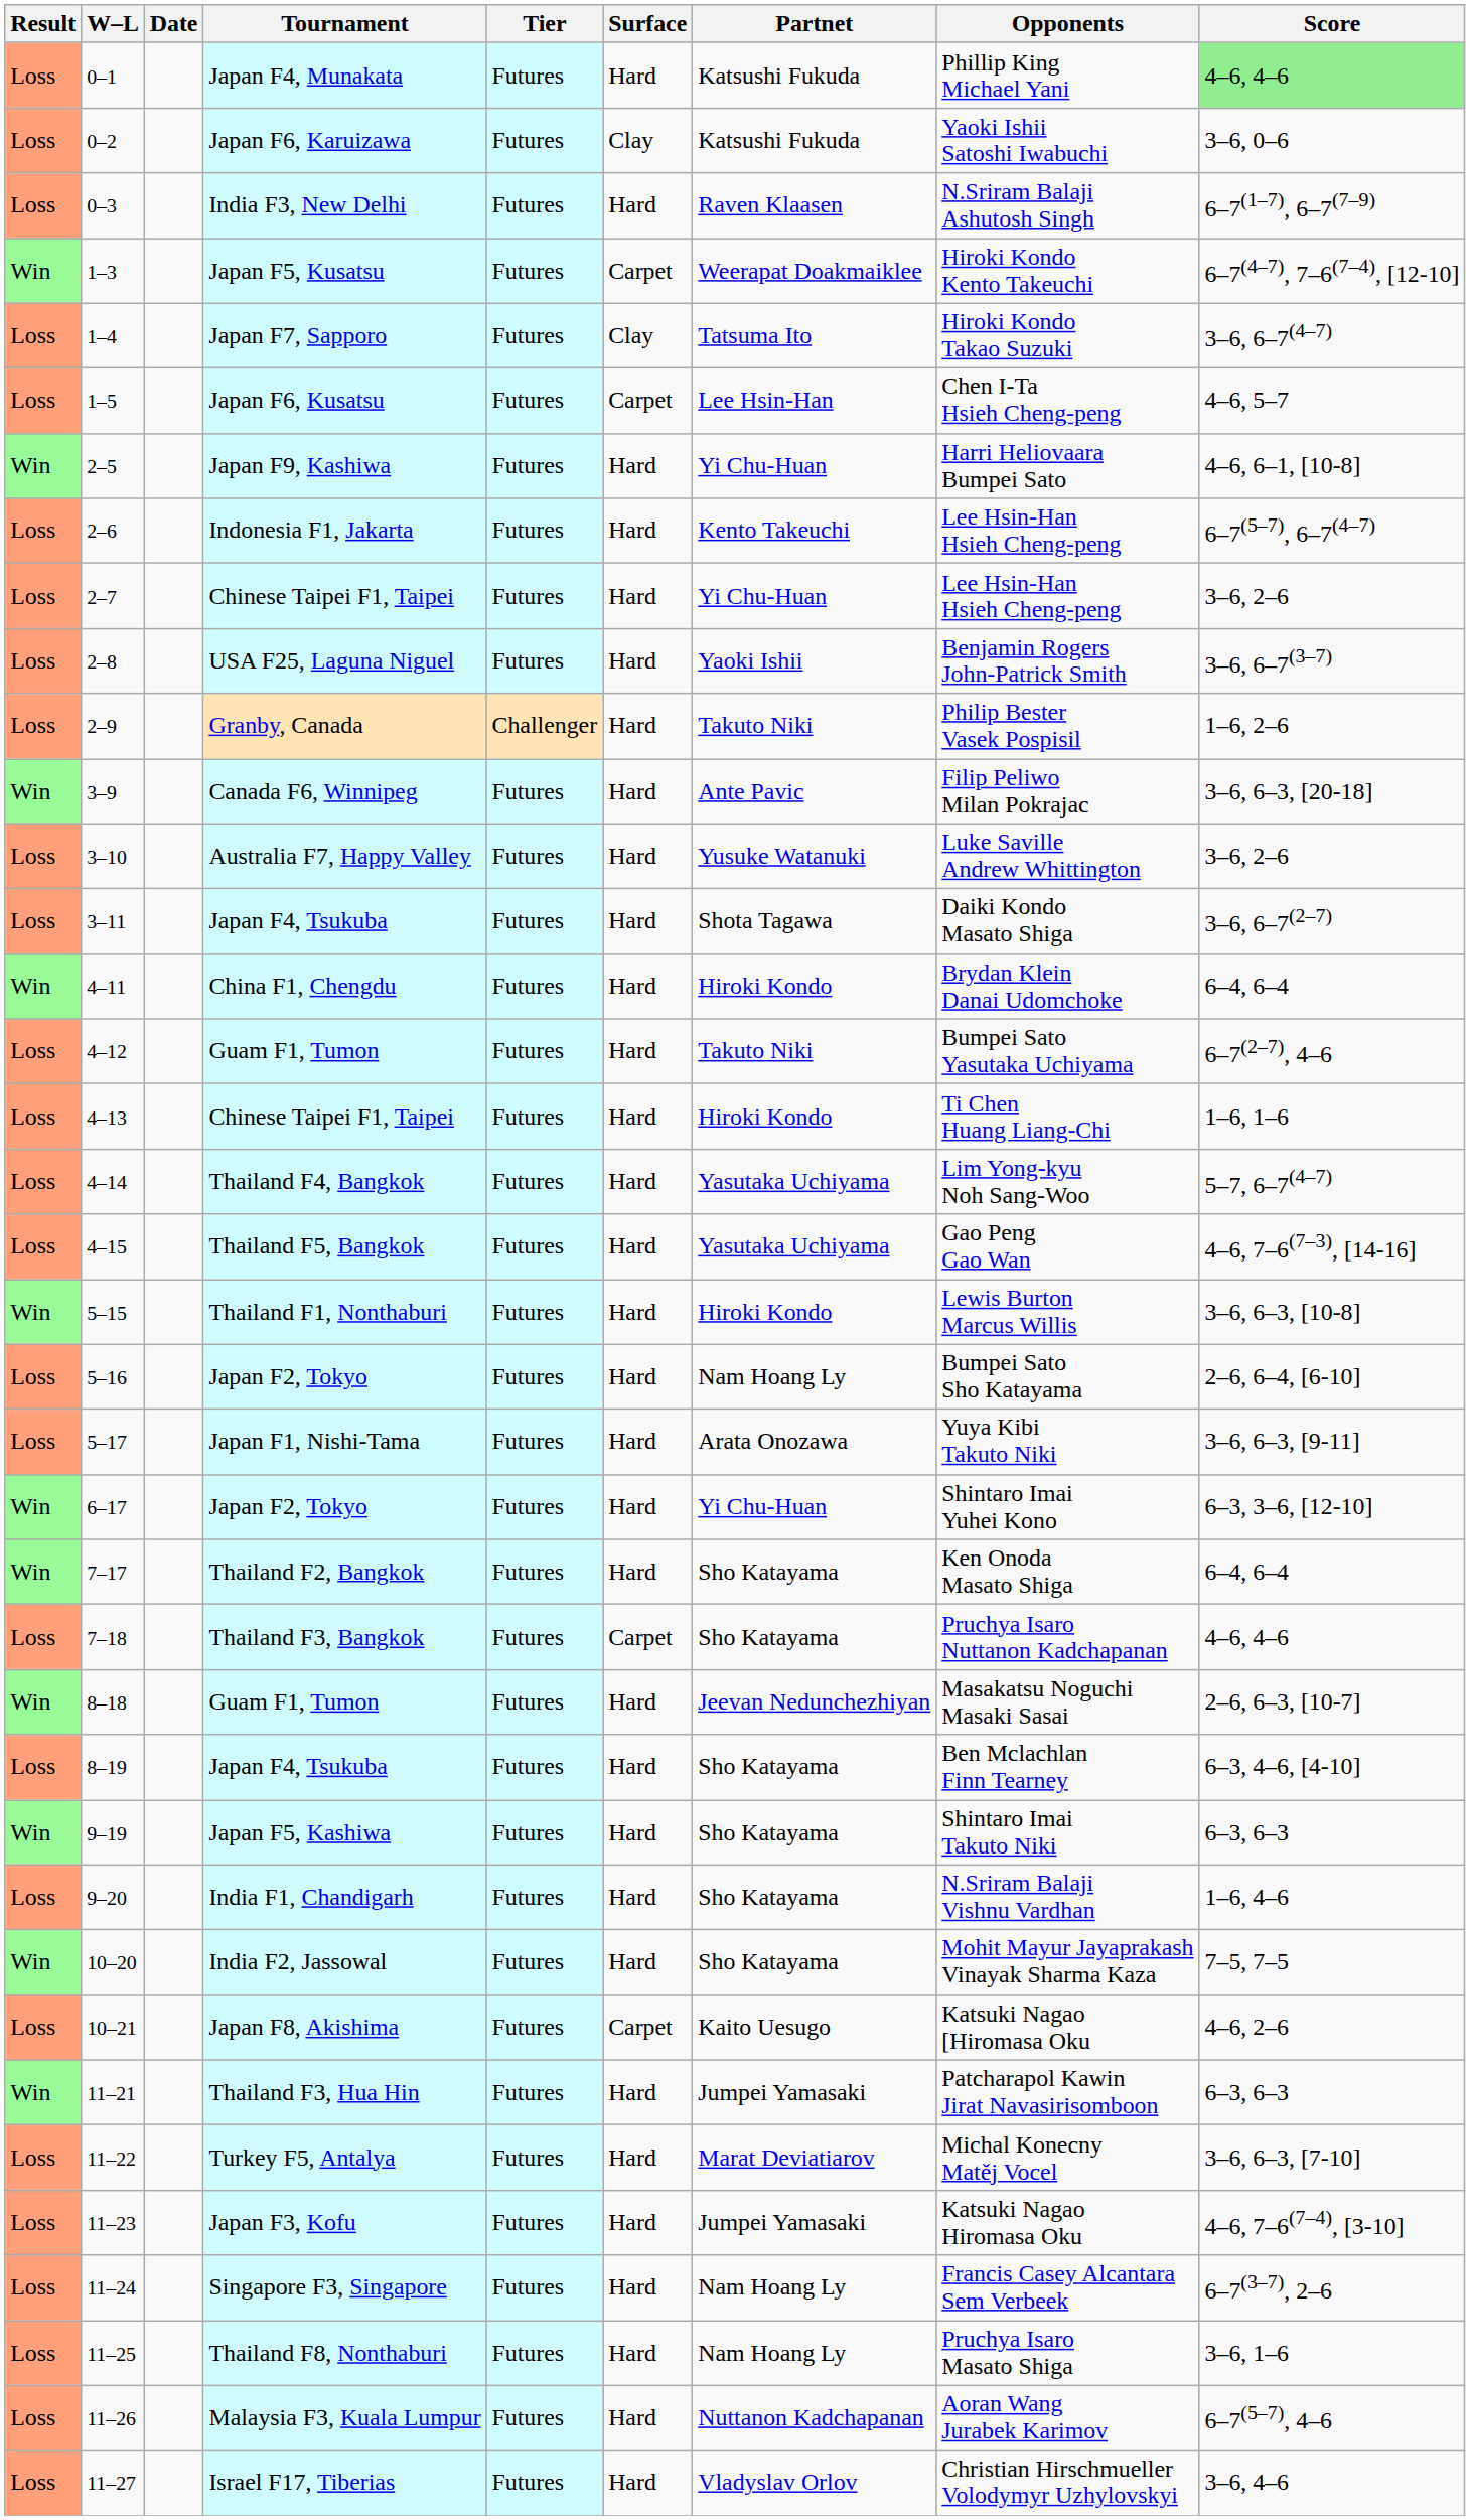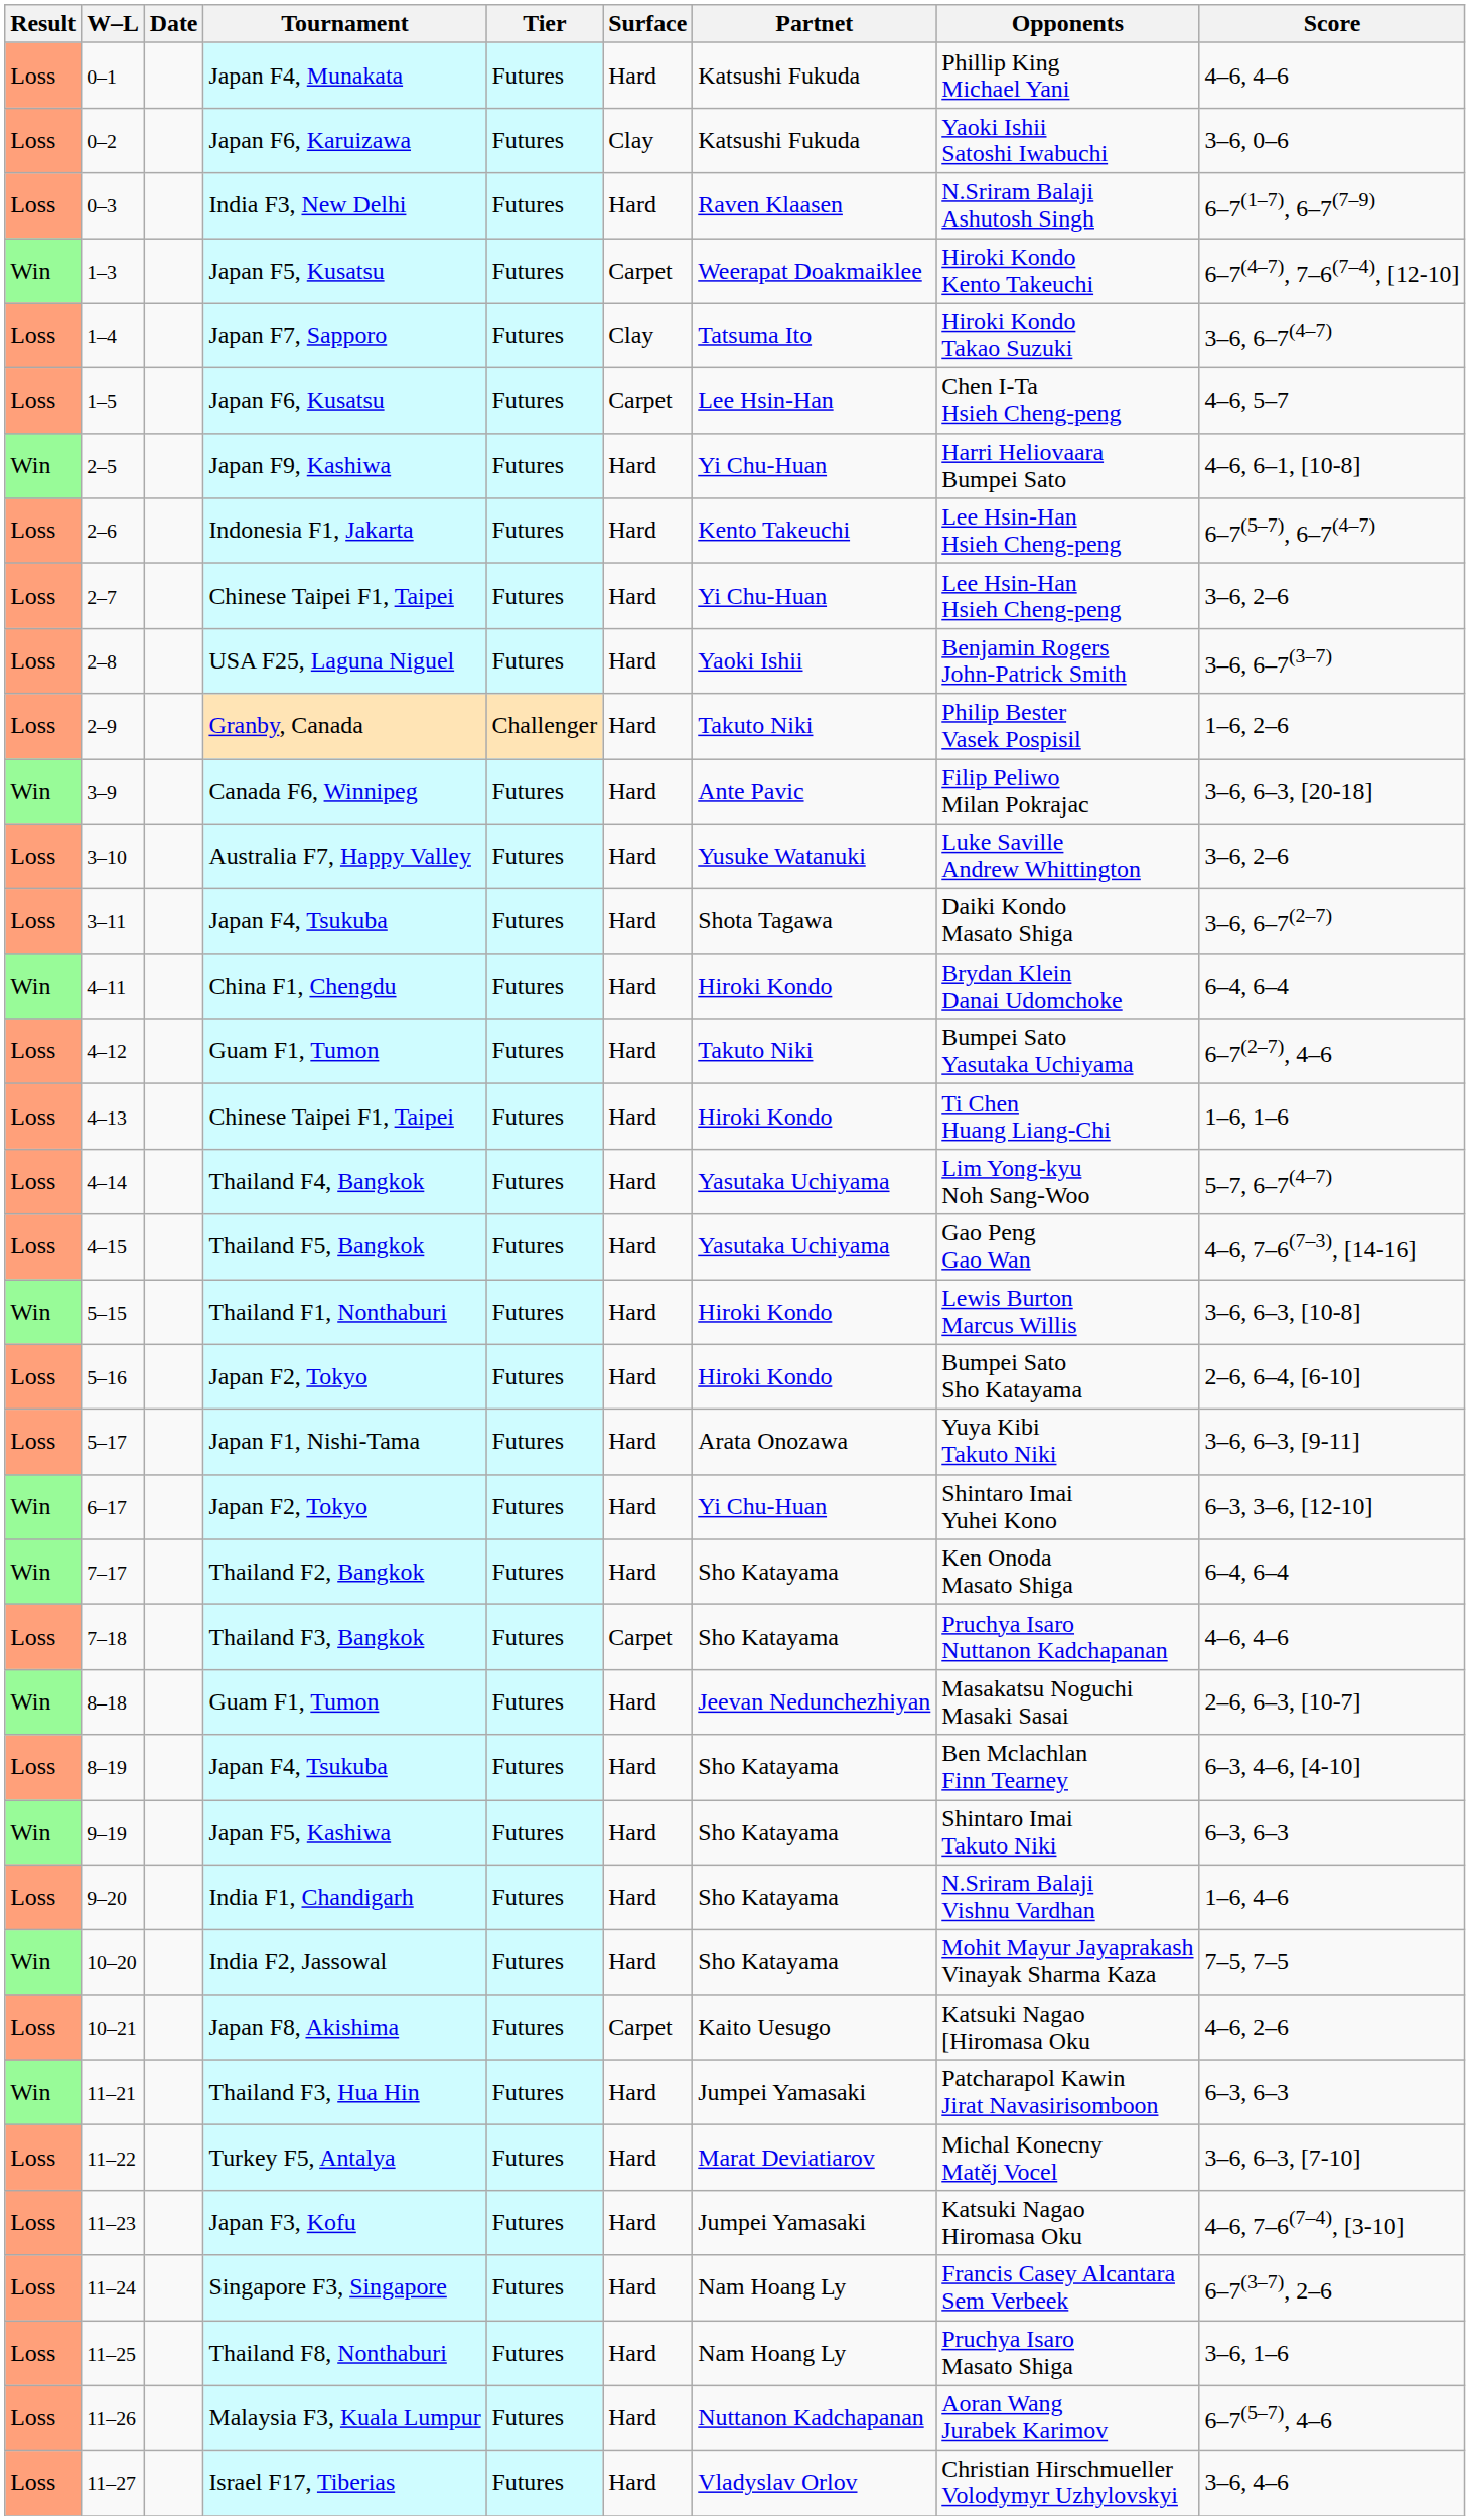0–1 | Score: lightgreen background -> no background
5–16 | Partnet: Nam Hoang Ly -> Hiroki Kondo
